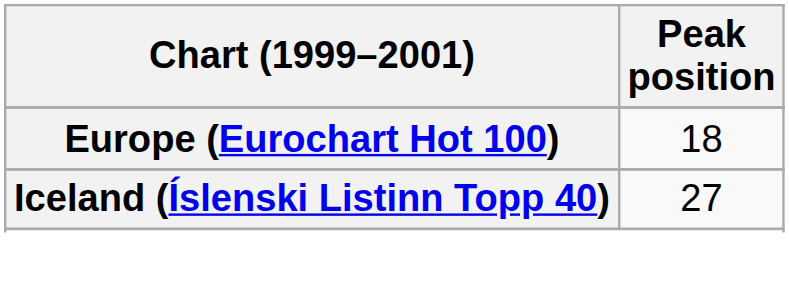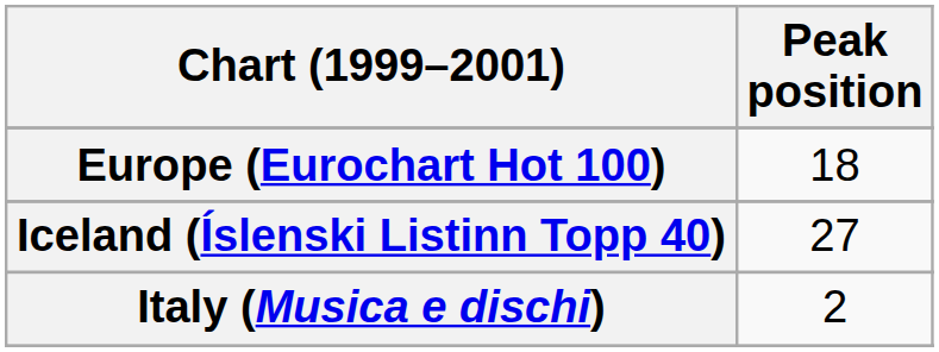+ row: Italy (Musica e dischi) | 2
